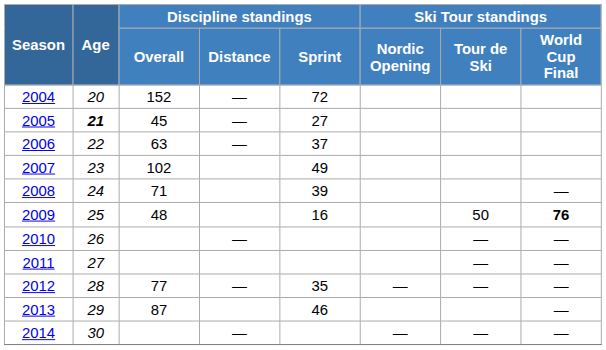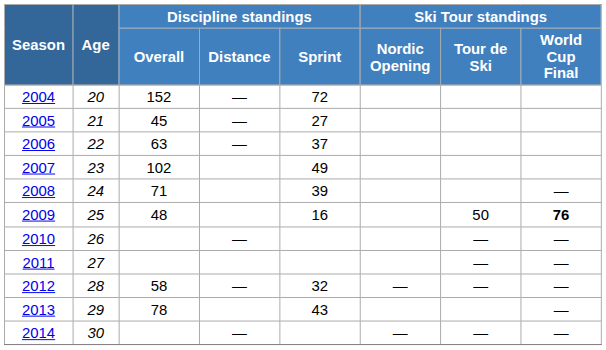2005 | Age: bold -> normal
2012 | Discipline standings / Overall: 77 -> 58
2012 | Discipline standings / Sprint: 35 -> 32
2013 | Discipline standings / Overall: 87 -> 78
2013 | Discipline standings / Sprint: 46 -> 43
